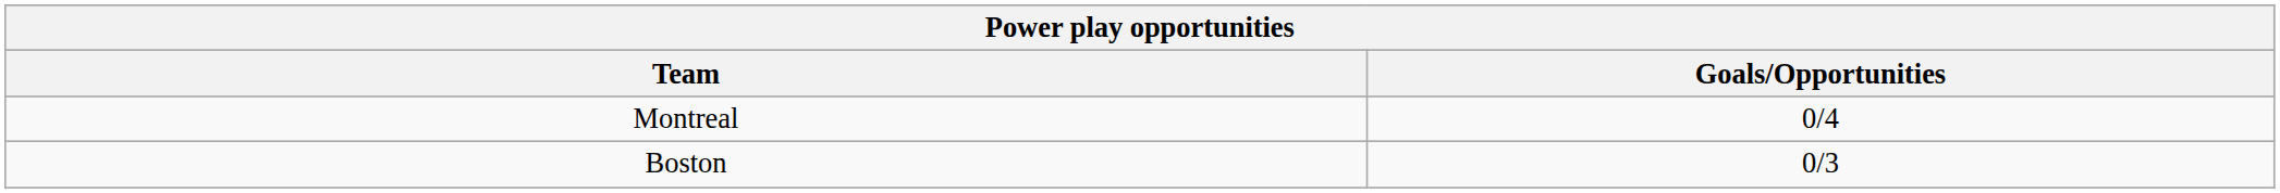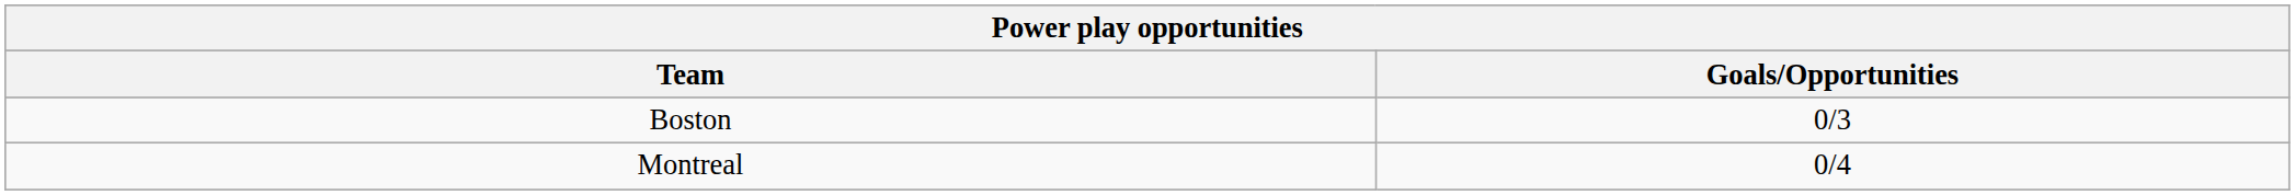rows swapped: Montreal <-> Boston
